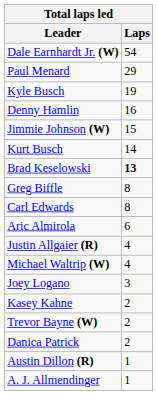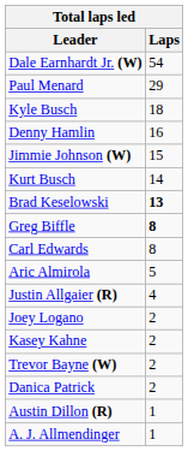Kyle Busch | Laps: 19 -> 18
Greg Biffle | Laps: normal -> bold
Aric Almirola | Laps: 6 -> 5
- row: Michael Waltrip (W) | 4
Joey Logano | Laps: 3 -> 2
